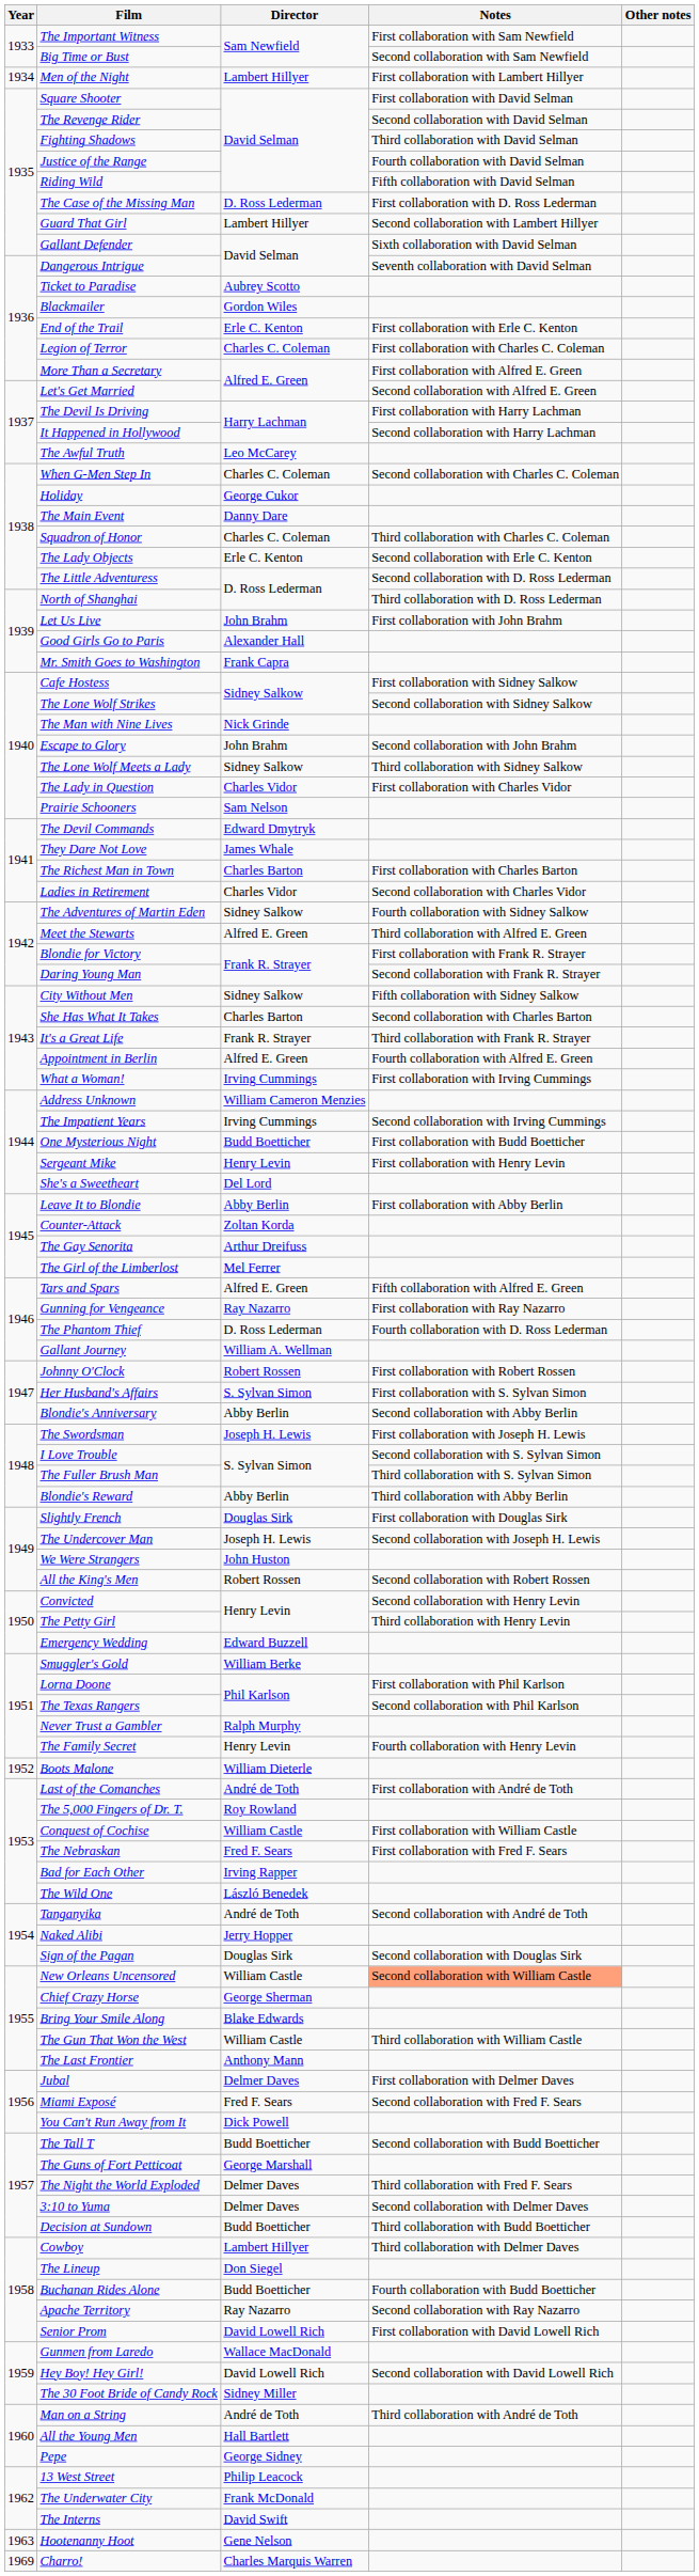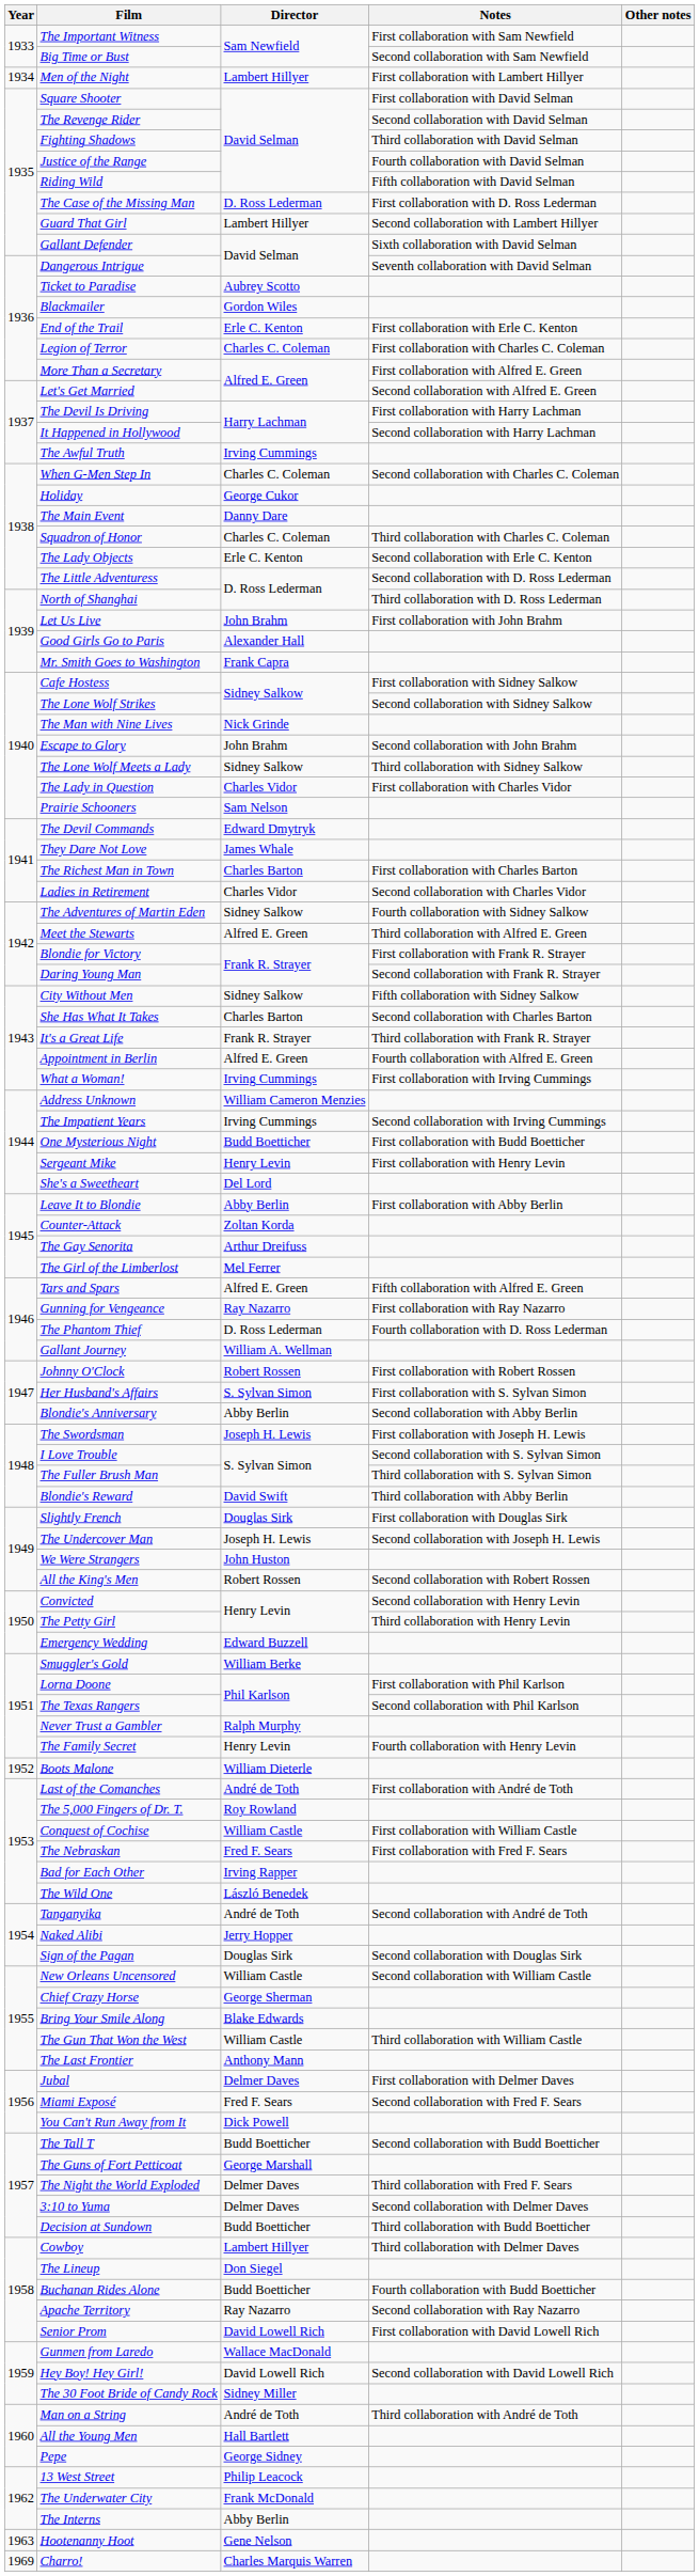The Awful Truth | Director: Leo McCarey -> Irving Cummings
Blondie's Reward | Director: Abby Berlin -> David Swift
New Orleans Uncensored | Notes: lightsalmon background -> no background
The Interns | Director: David Swift -> Abby Berlin
